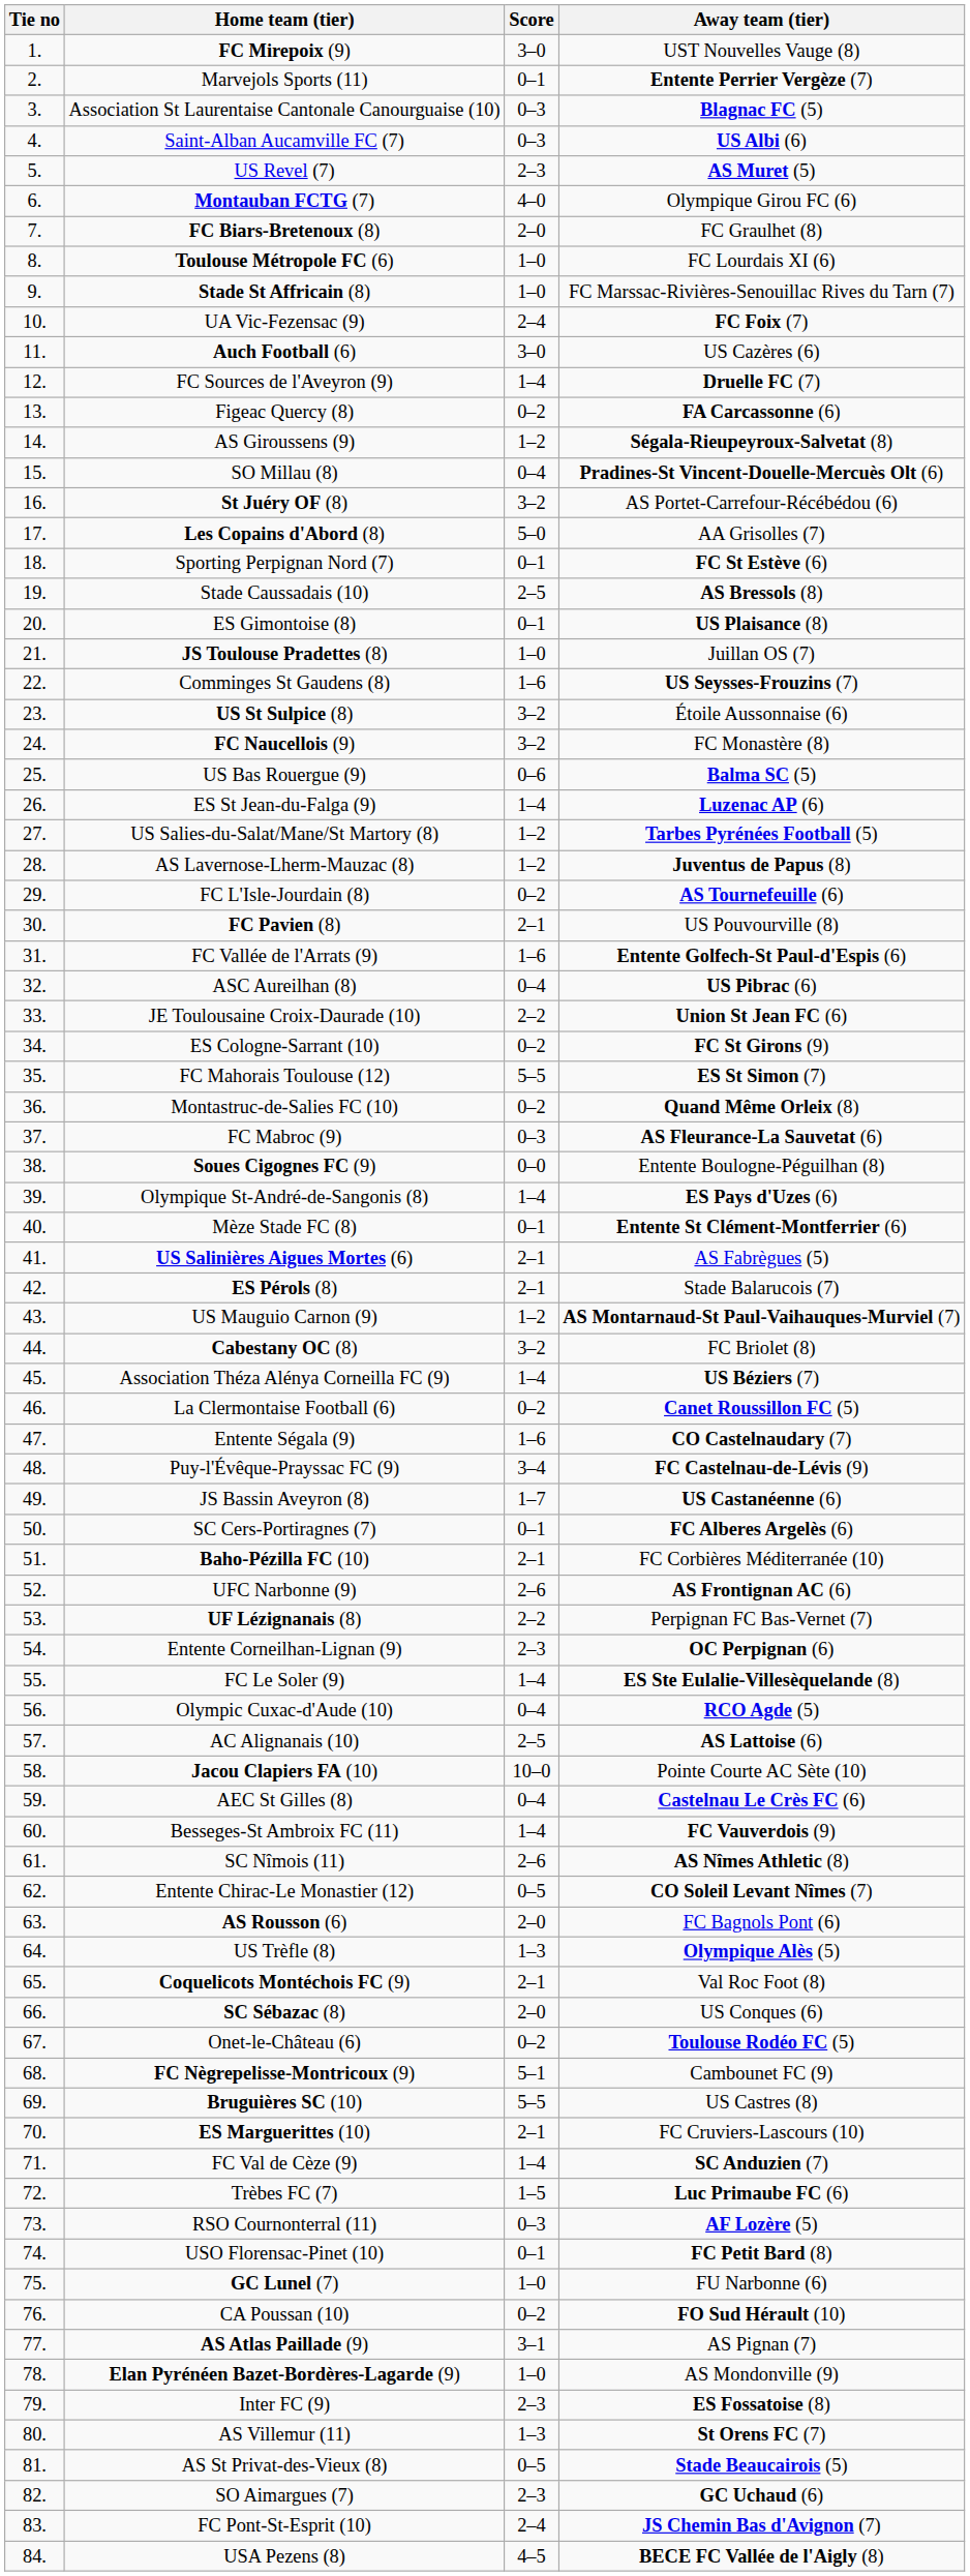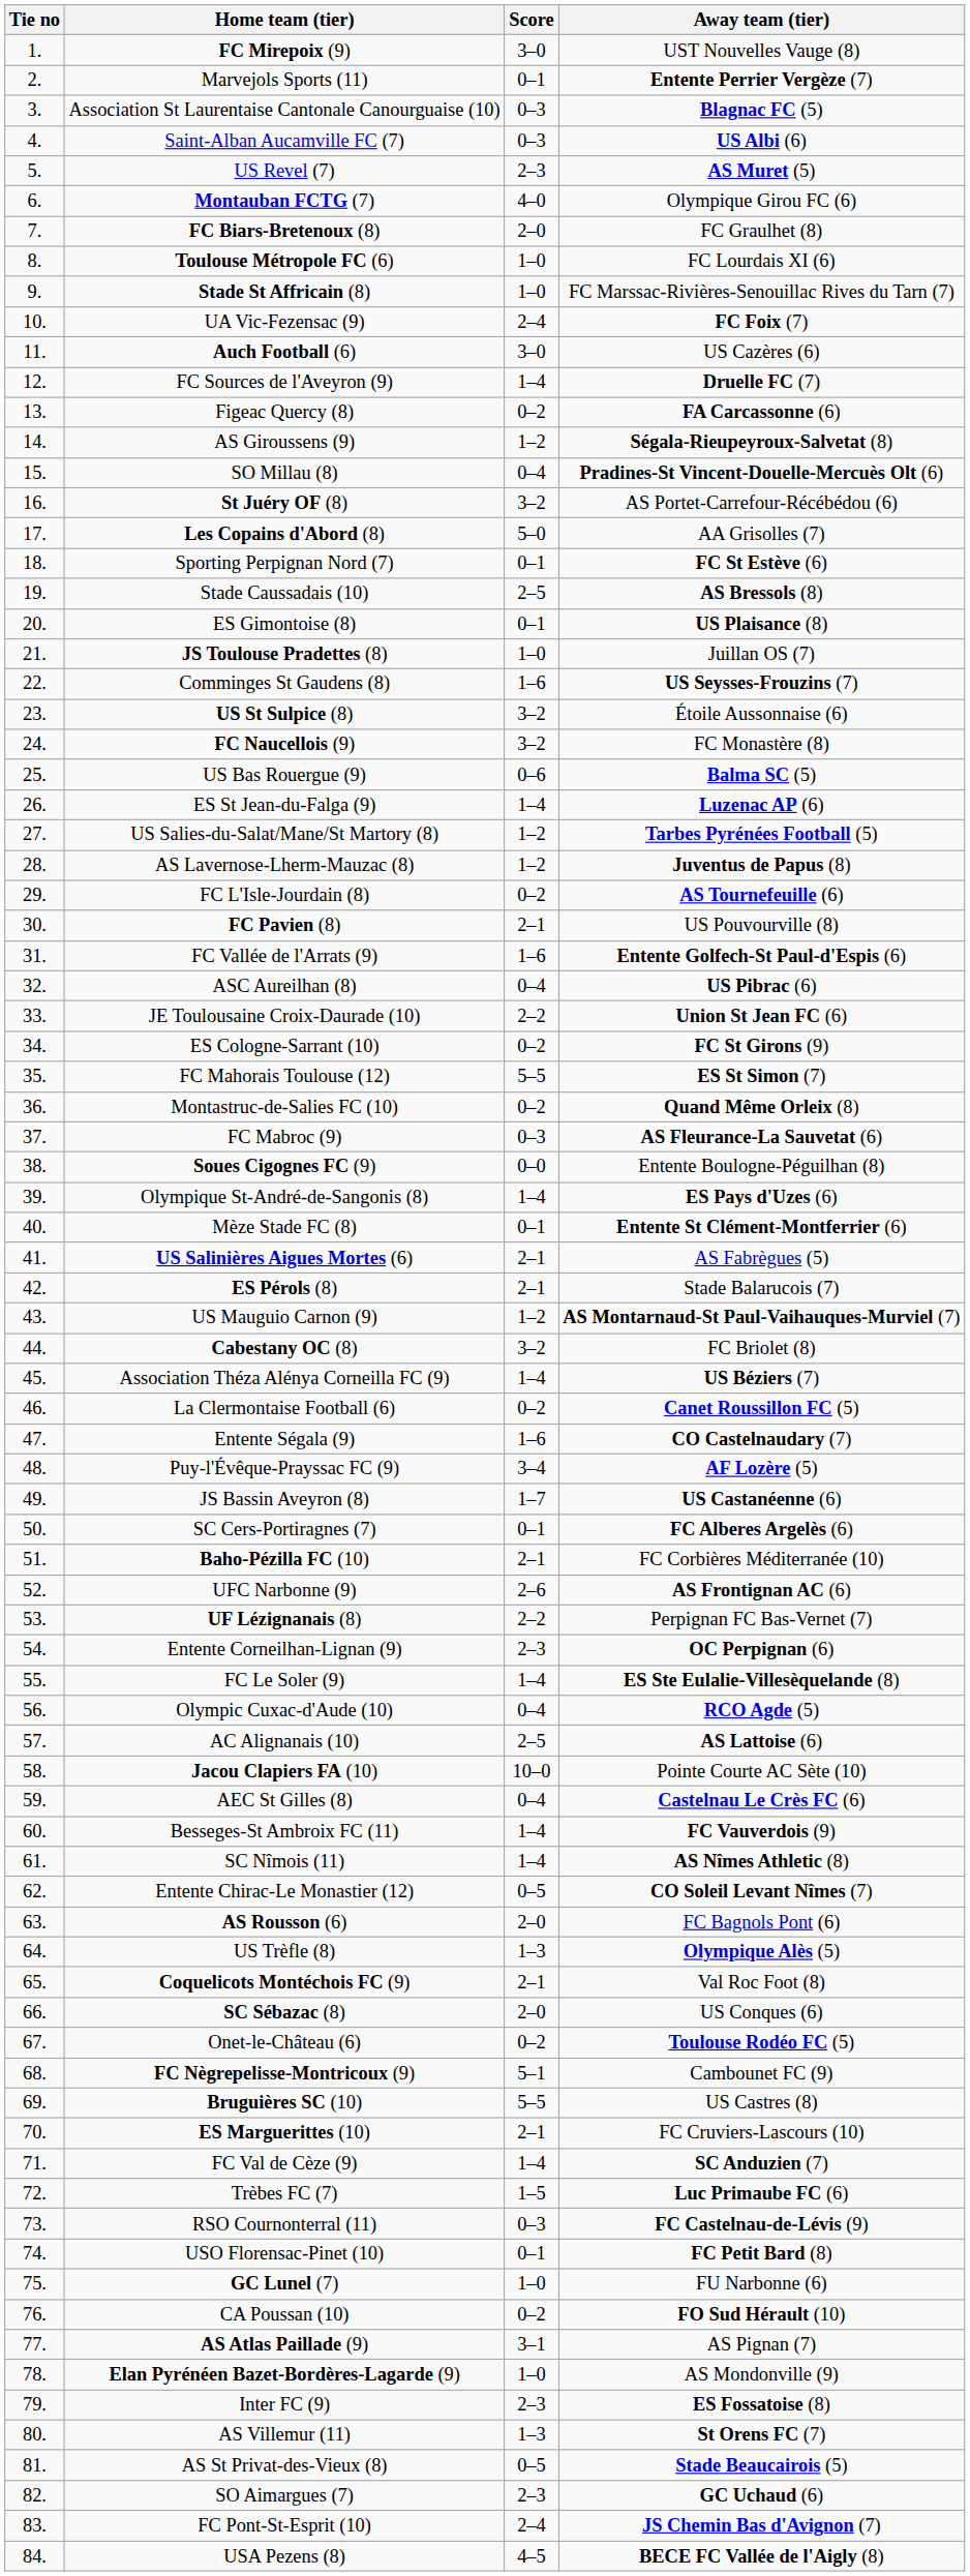Puy-l'Évêque-Prayssac FC (9) | Away team (tier): FC Castelnau-de-Lévis (9) -> AF Lozère (5)
SC Nîmois (11) | Score: 2–6 -> 1–4
RSO Cournonterral (11) | Away team (tier): AF Lozère (5) -> FC Castelnau-de-Lévis (9)
